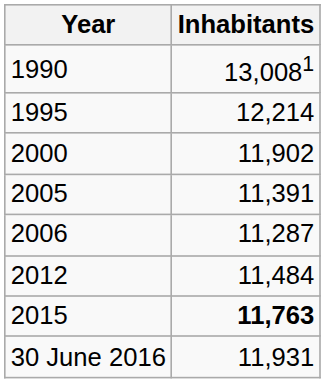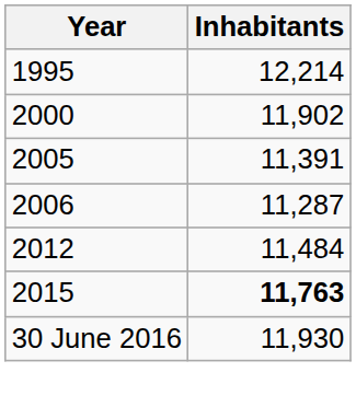- row: 1990 | 13,0081
30 June 2016 | Inhabitants: 11,931 -> 11,930
